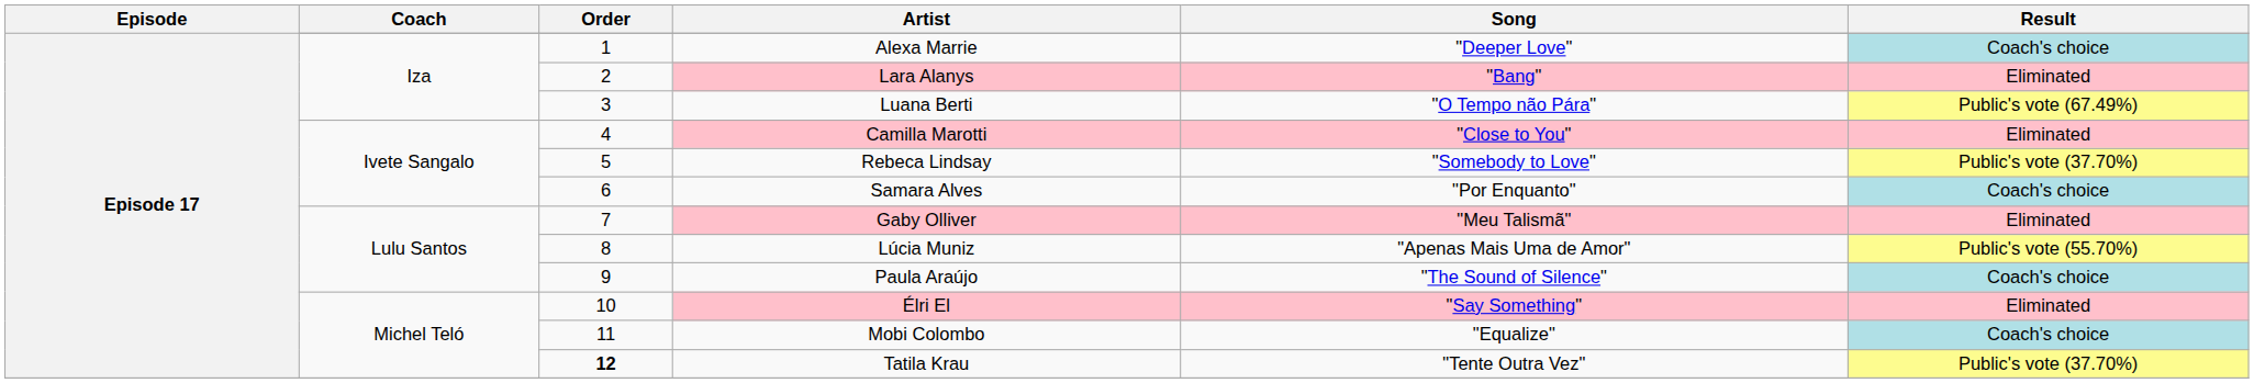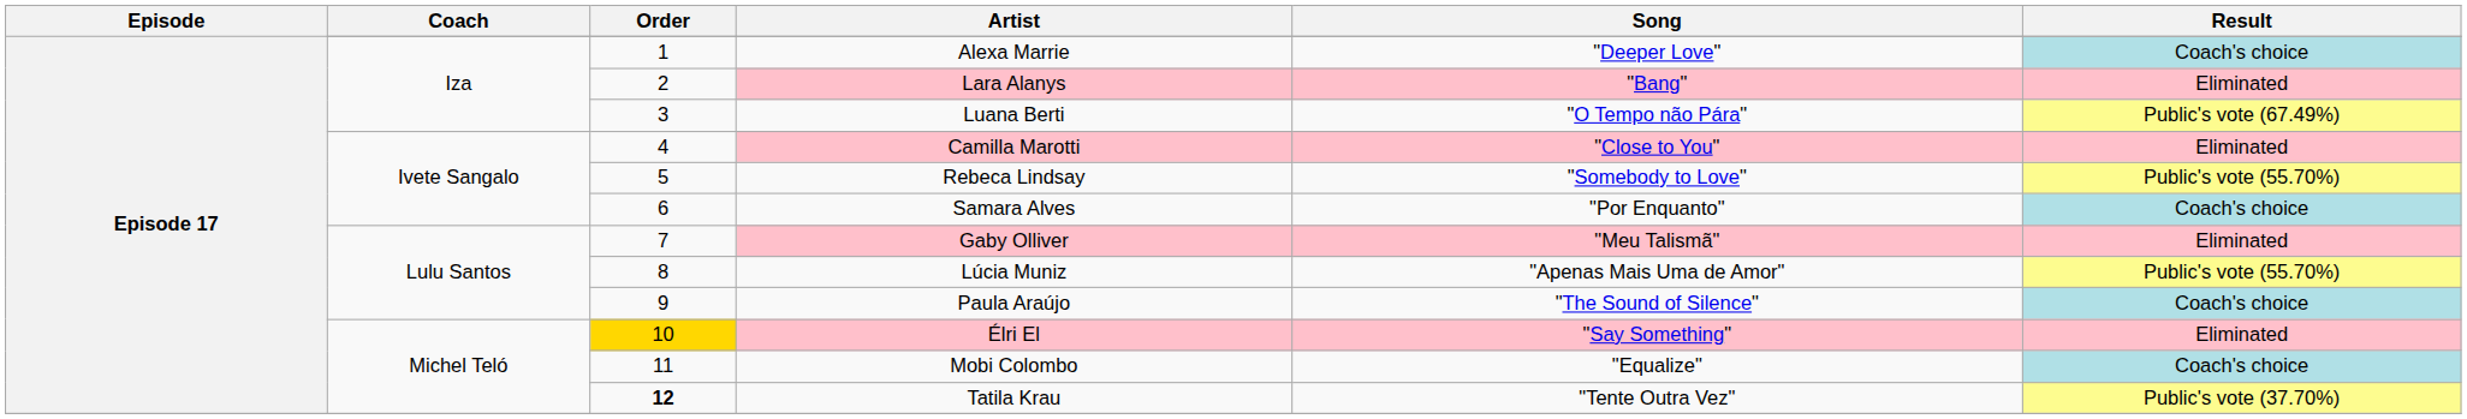Rebeca Lindsay | Result: Public's vote (37.70%) -> Public's vote (55.70%)
Élri El | Order: no background -> gold background
